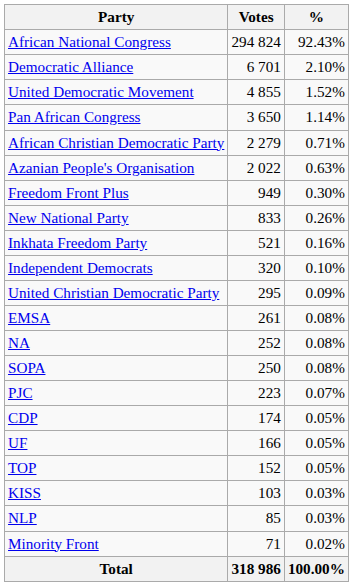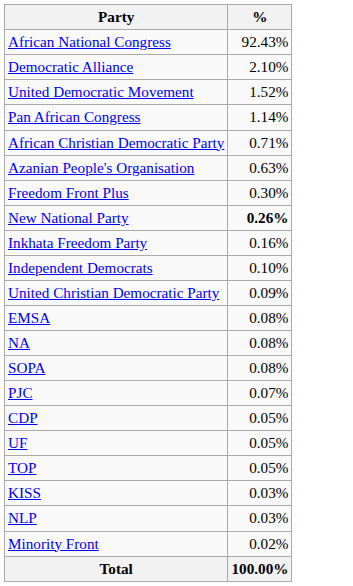- column: Votes | 294 824 | 6 701 | 4 855 | 3 650 | 2 279 | 2 022 | 949 | 833 | 521 | 320 | 295 | 261 | 252 | 250 | 223 | 174 | 166 | 152 | 103 | 85 | 71 | 318 986
New National Party | %: normal -> bold
